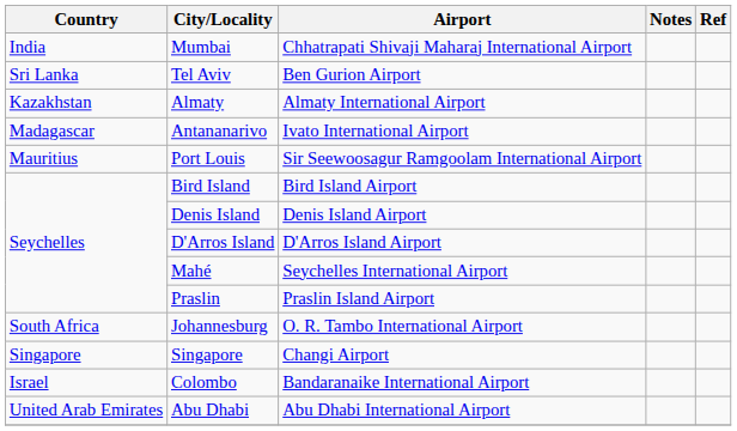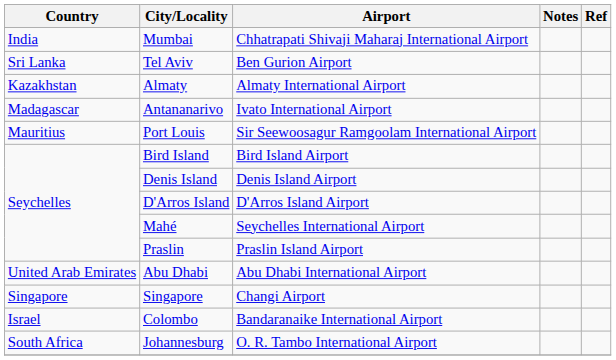rows swapped: Johannesburg <-> Abu Dhabi
